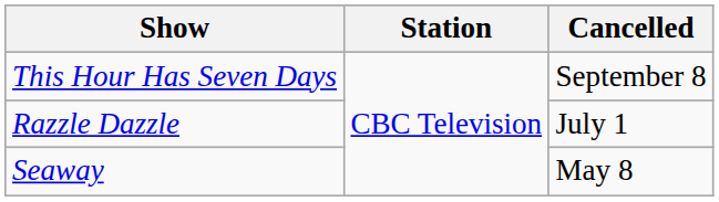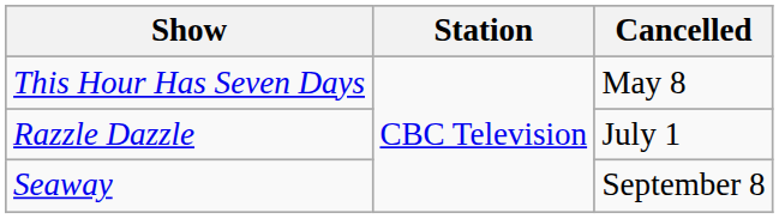This Hour Has Seven Days | Cancelled: September 8 -> May 8
Seaway | Cancelled: May 8 -> September 8
